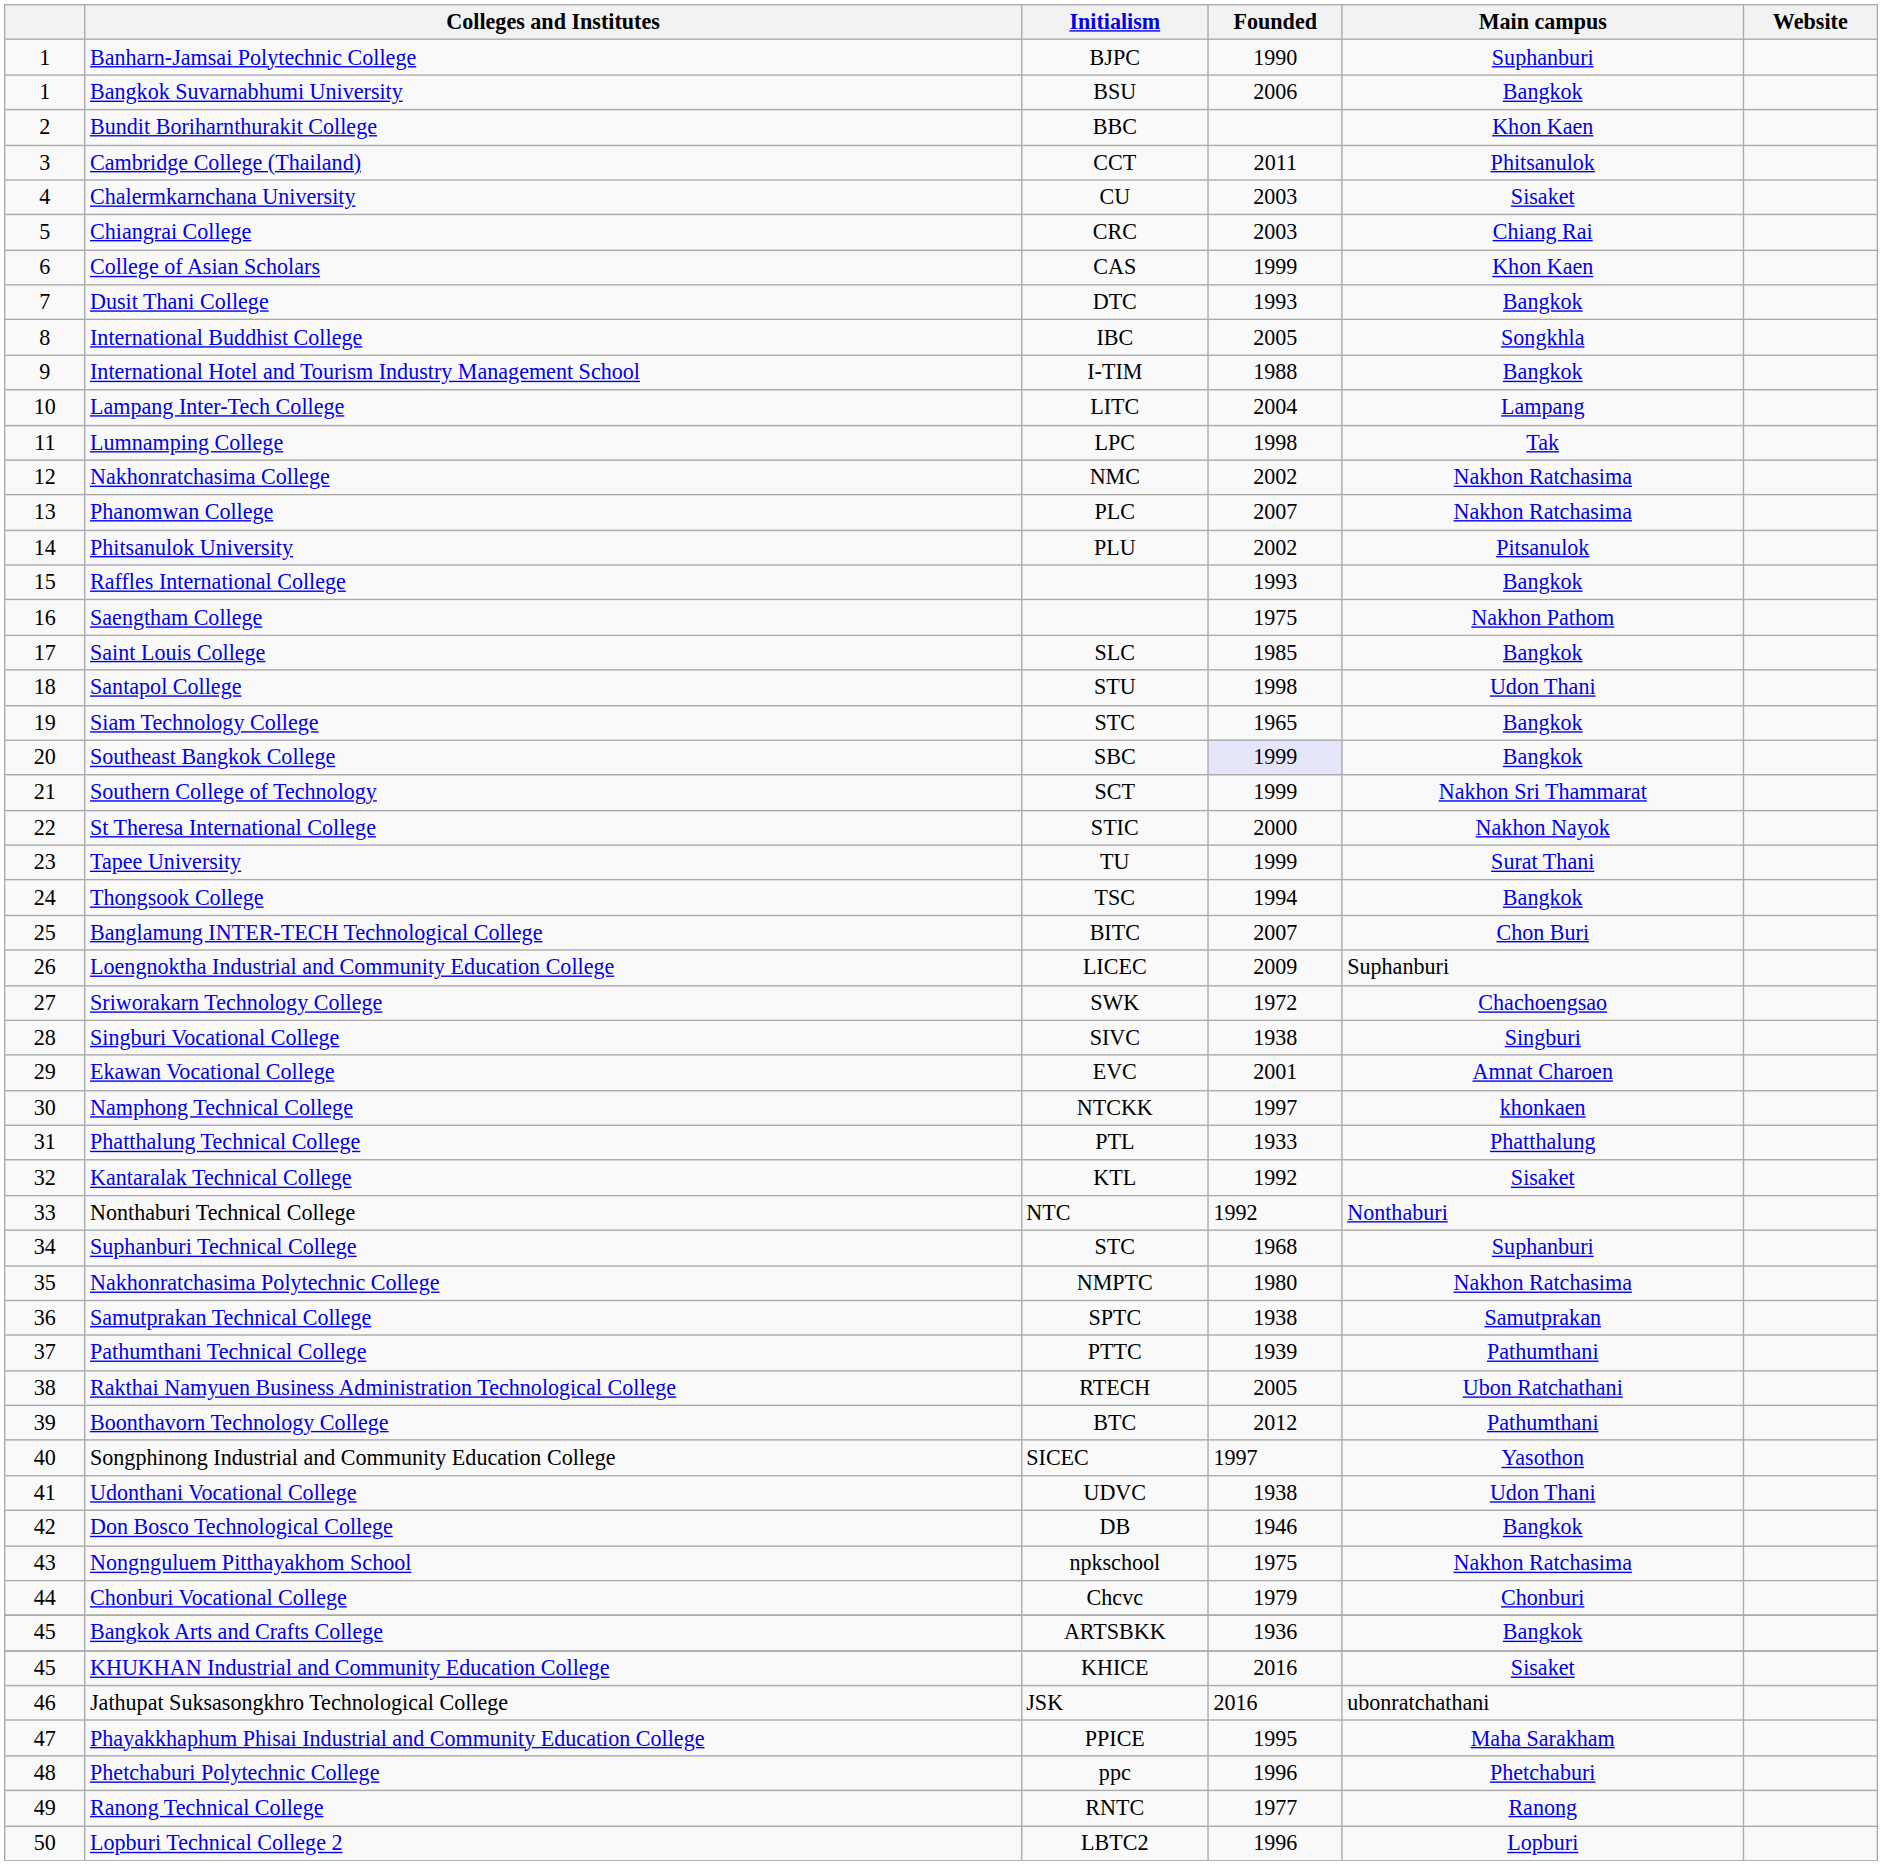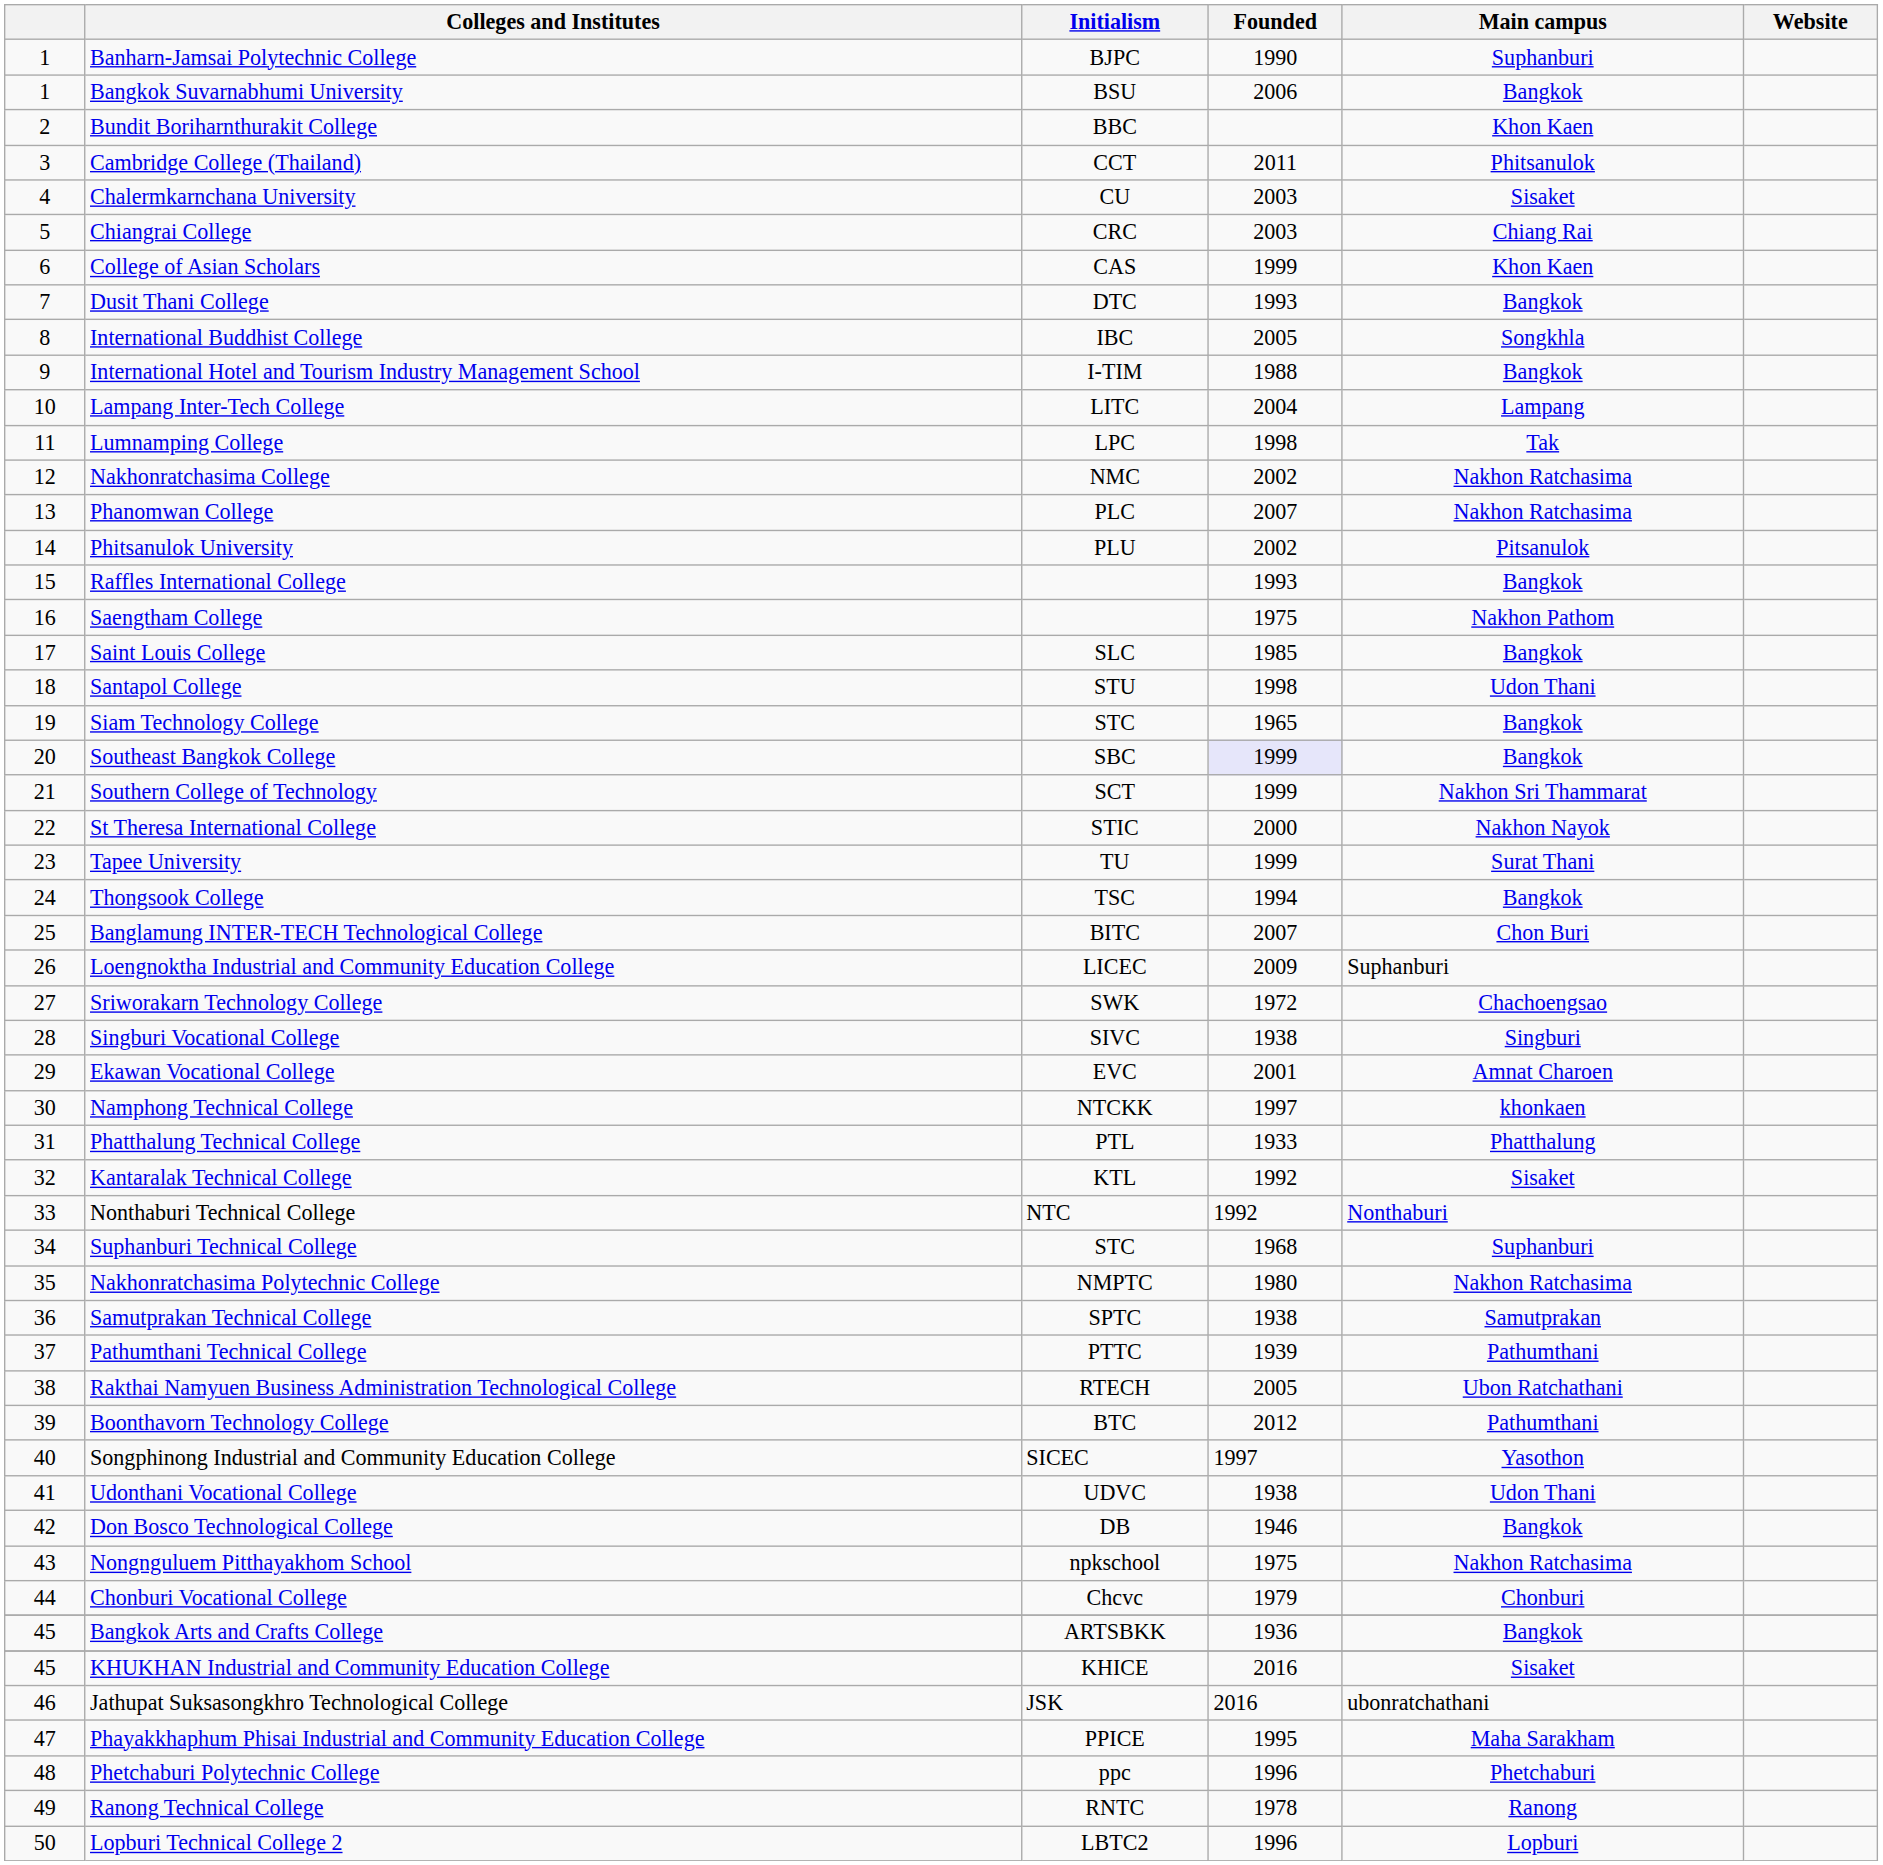Ranong Technical College | Founded: 1977 -> 1978
